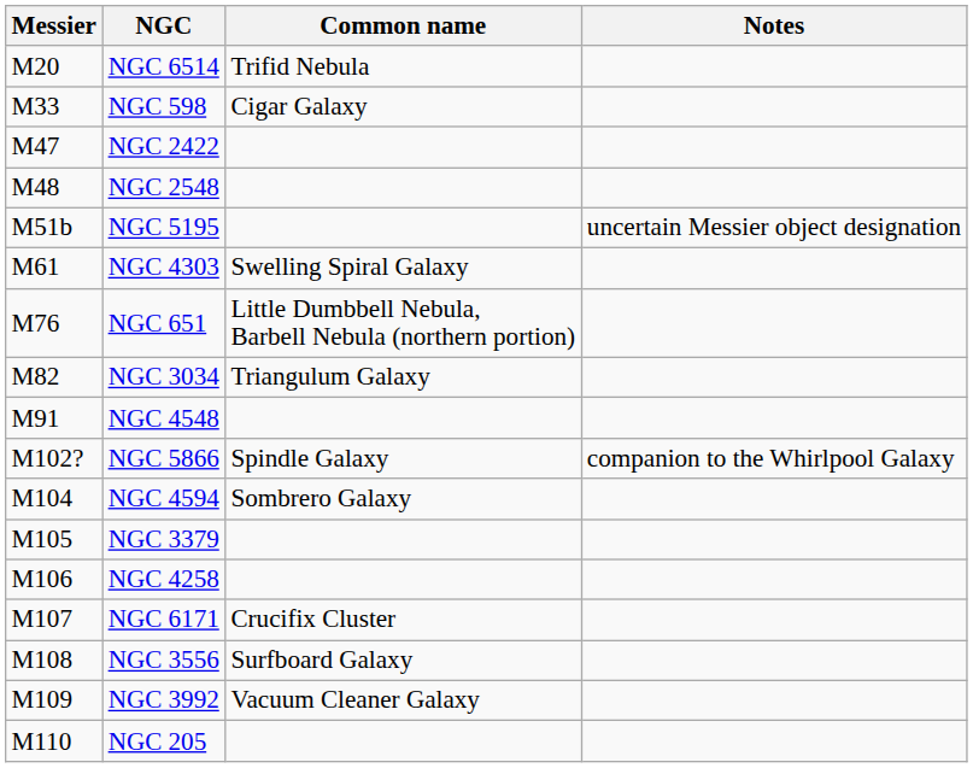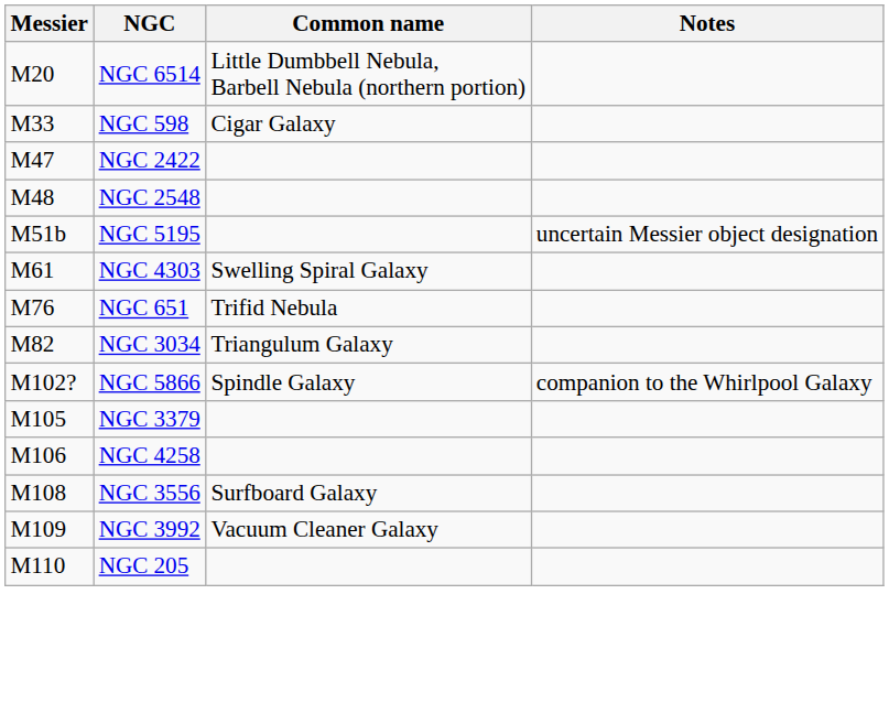NGC 6514 | Common name: Trifid Nebula -> Little Dumbbell Nebula, Barbell Nebula (northern portion)
NGC 651 | Common name: Little Dumbbell Nebula, Barbell Nebula (northern portion) -> Trifid Nebula
- row: M91 | NGC 4548
- row: M104 | NGC 4594 | Sombrero Galaxy
- row: M107 | NGC 6171 | Crucifix Cluster
